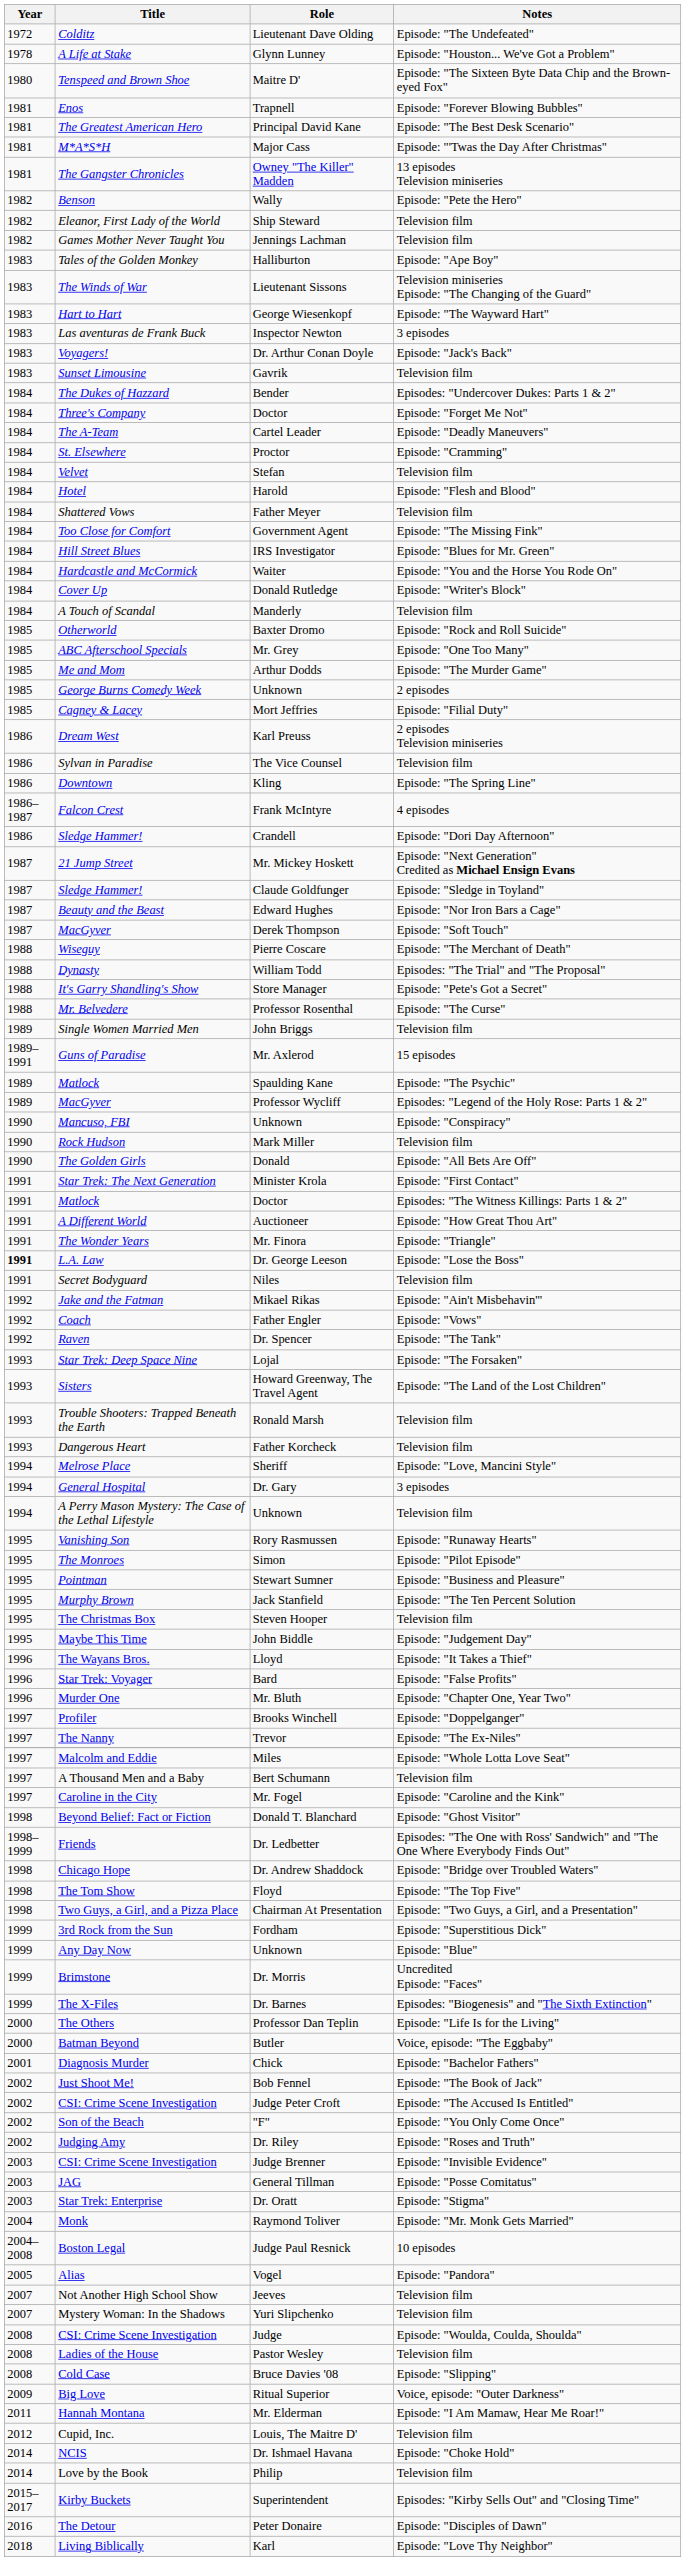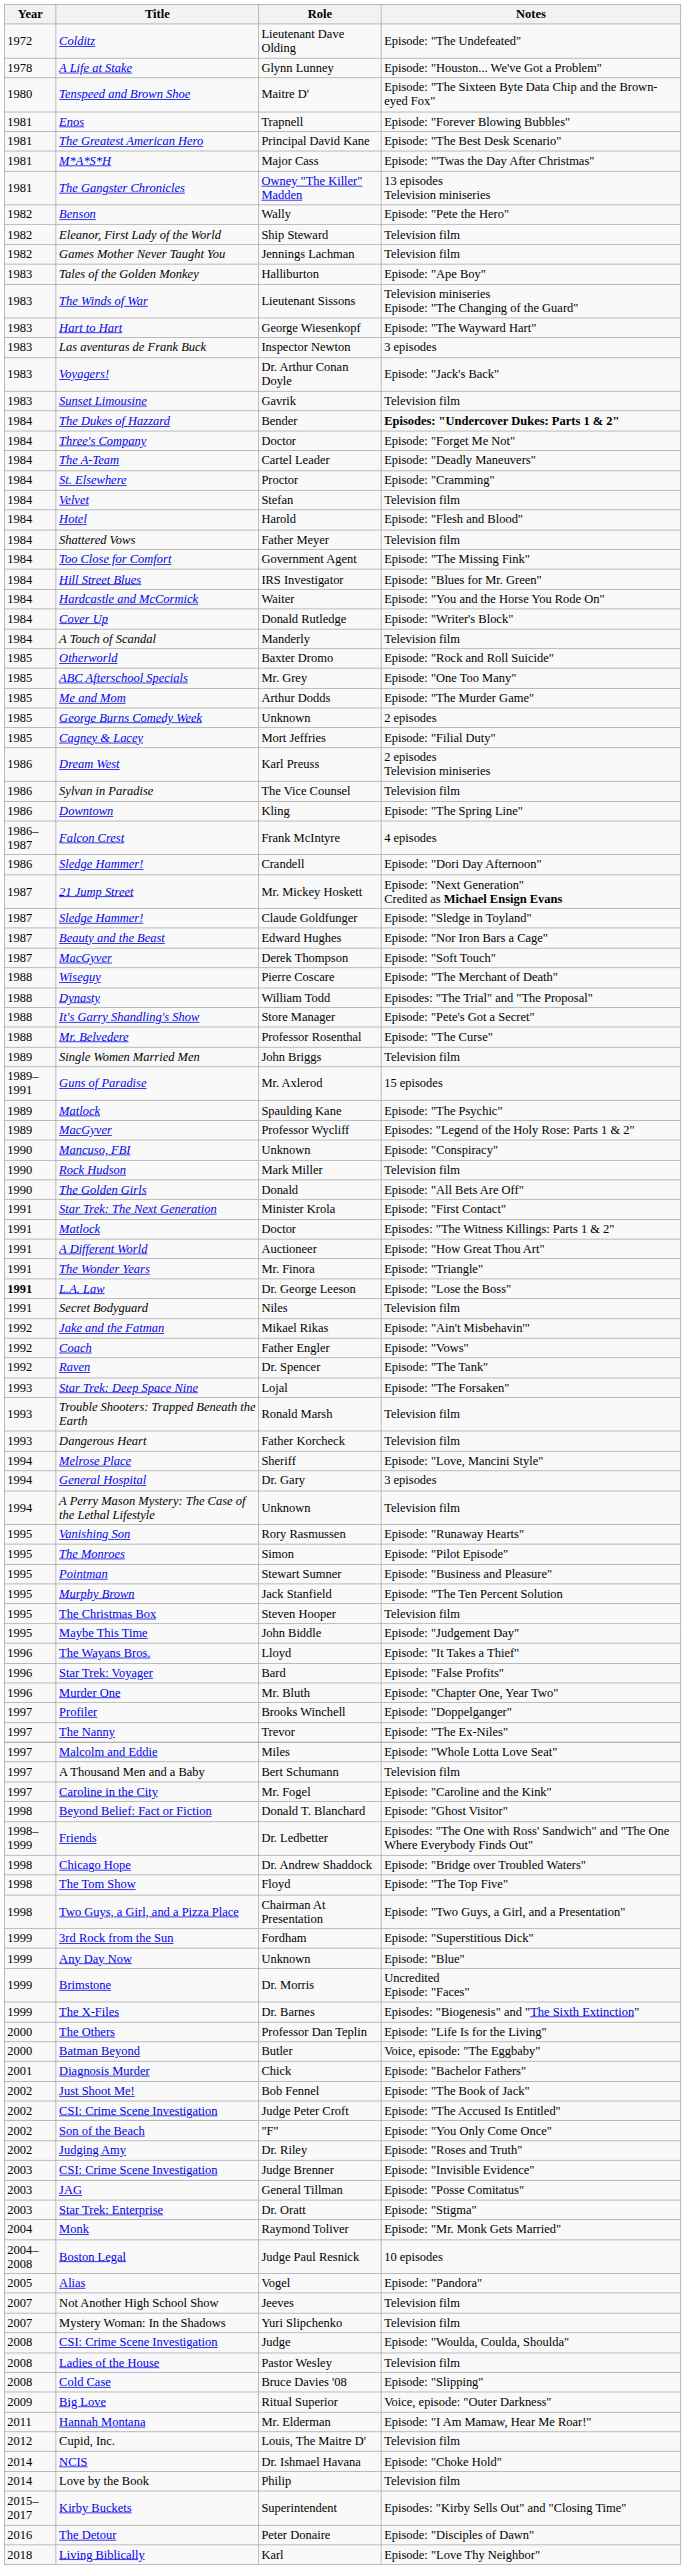Bender | Notes: normal -> bold
- row: 1993 | Sisters | Howard Greenway, The Travel Agent | Episode: "The Land of the Lost Children"
